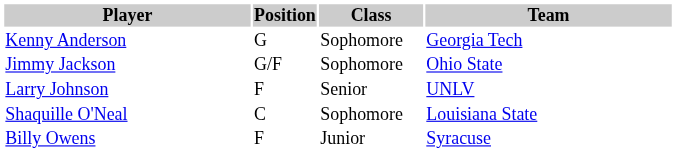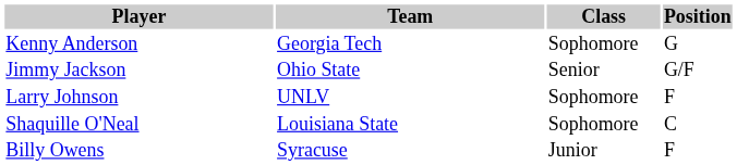columns swapped: Position <-> Team
Jimmy Jackson | Class: Sophomore -> Senior
Larry Johnson | Class: Senior -> Sophomore
